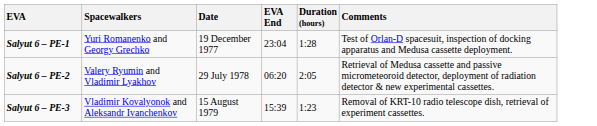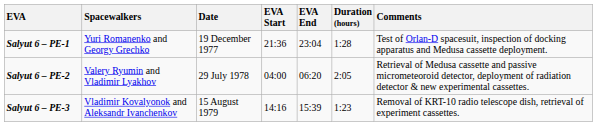+ column: EVA Start | 21:36 | 04:00 | 14:16
